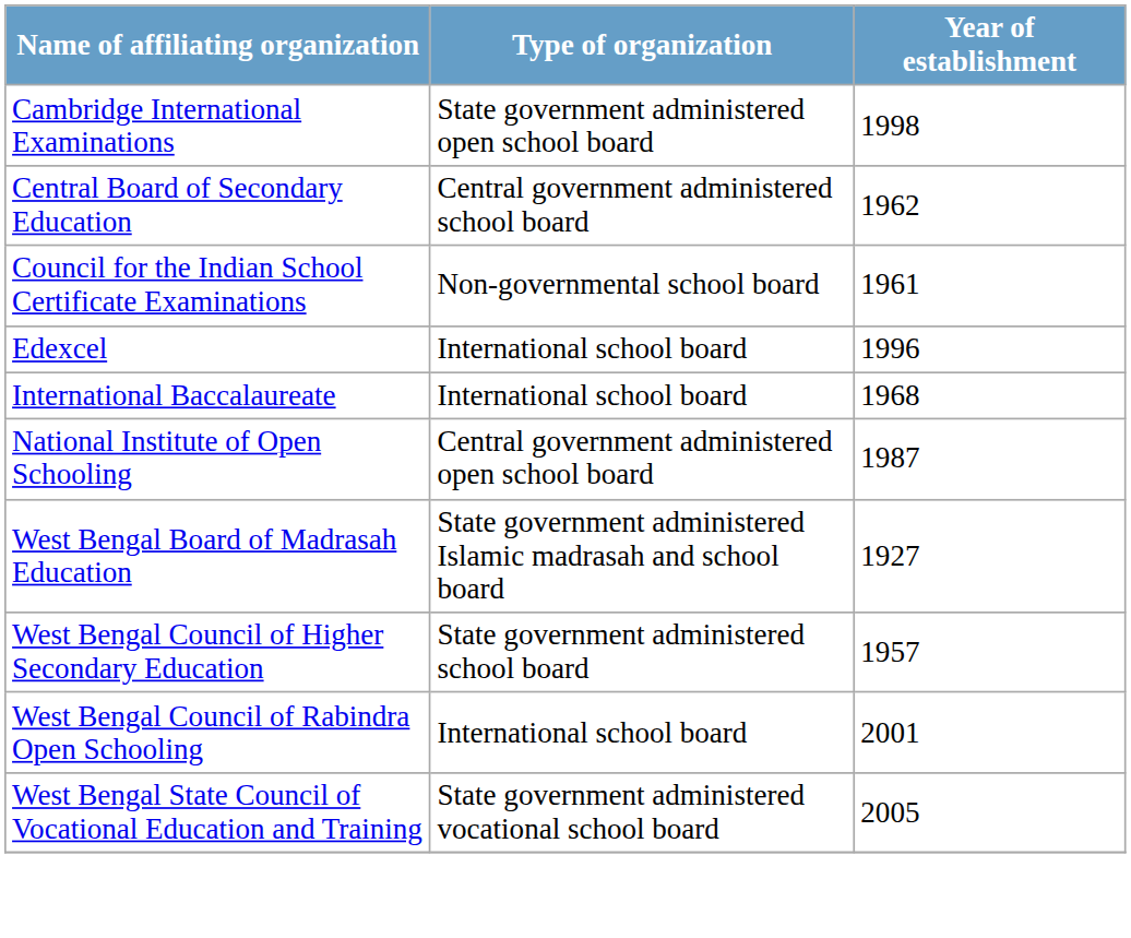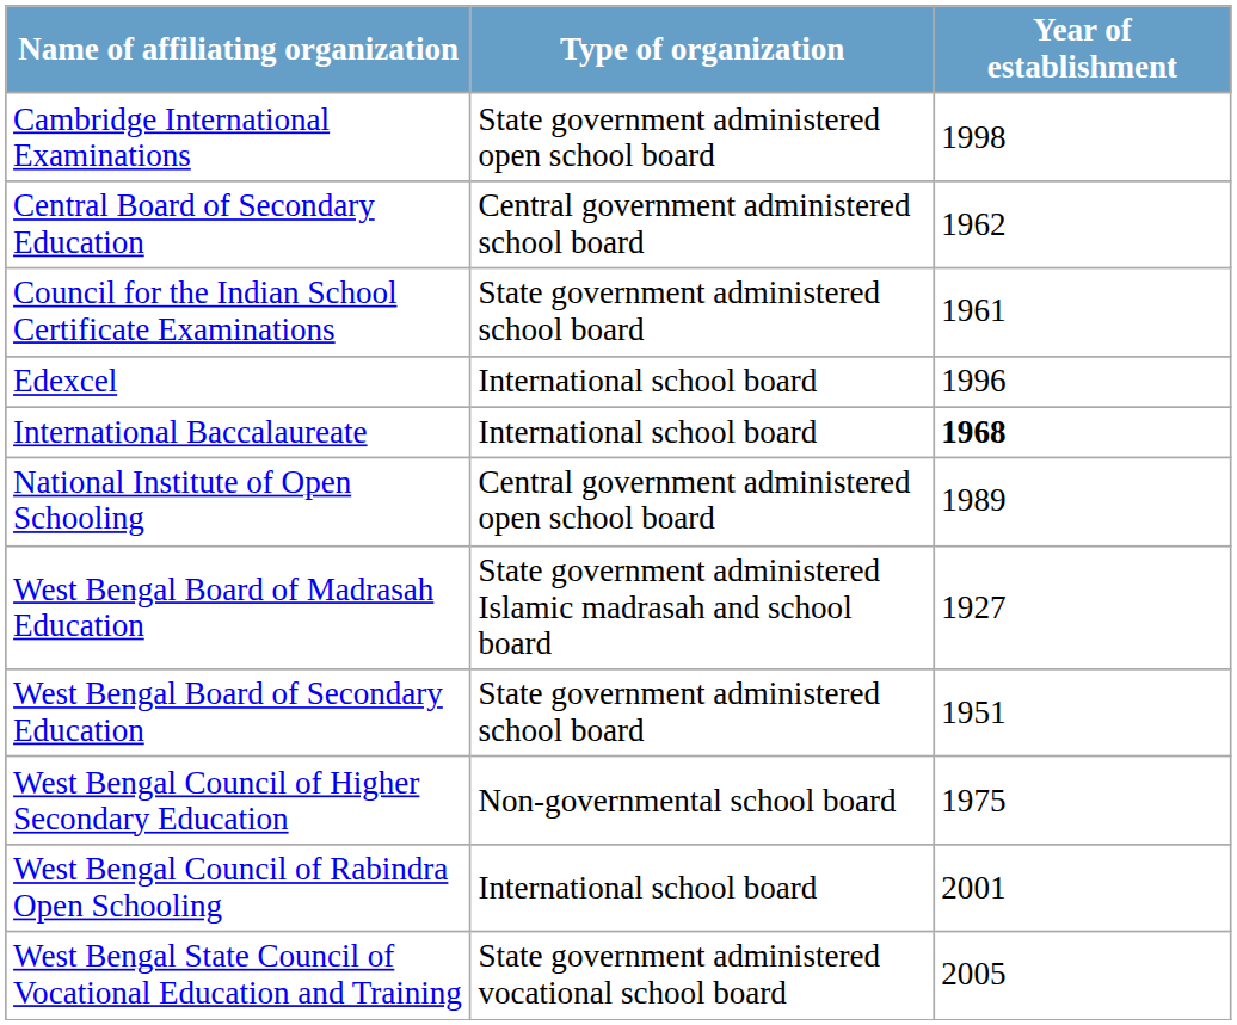Council for the Indian School Certificate Examinations | Type of organization: Non-governmental school board -> State government administered school board
International Baccalaureate | Year of establishment: normal -> bold
National Institute of Open Schooling | Year of establishment: 1987 -> 1989
+ row: West Bengal Board of Secondary Education | State government administered school board | 1951
West Bengal Council of Higher Secondary Education | Type of organization: State government administered school board -> Non-governmental school board
West Bengal Council of Higher Secondary Education | Year of establishment: 1957 -> 1975
